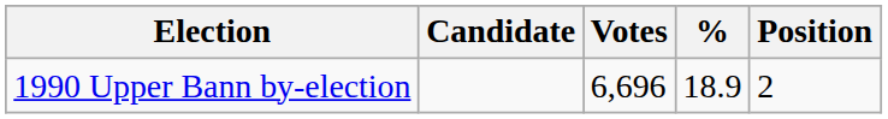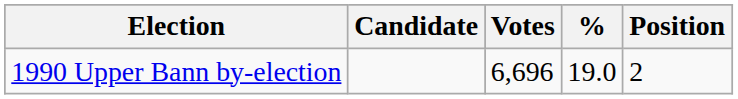1990 Upper Bann by-election | %: 18.9 -> 19.0
